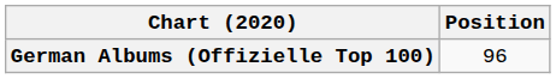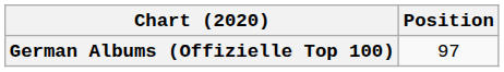German Albums (Offizielle Top 100) | Position: 96 -> 97
